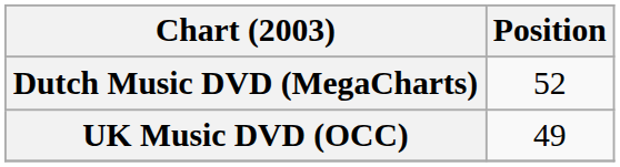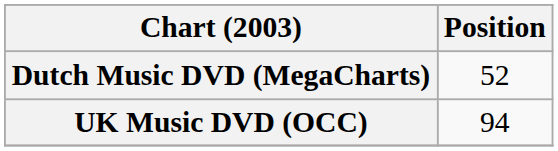UK Music DVD (OCC) | Position: 49 -> 94
